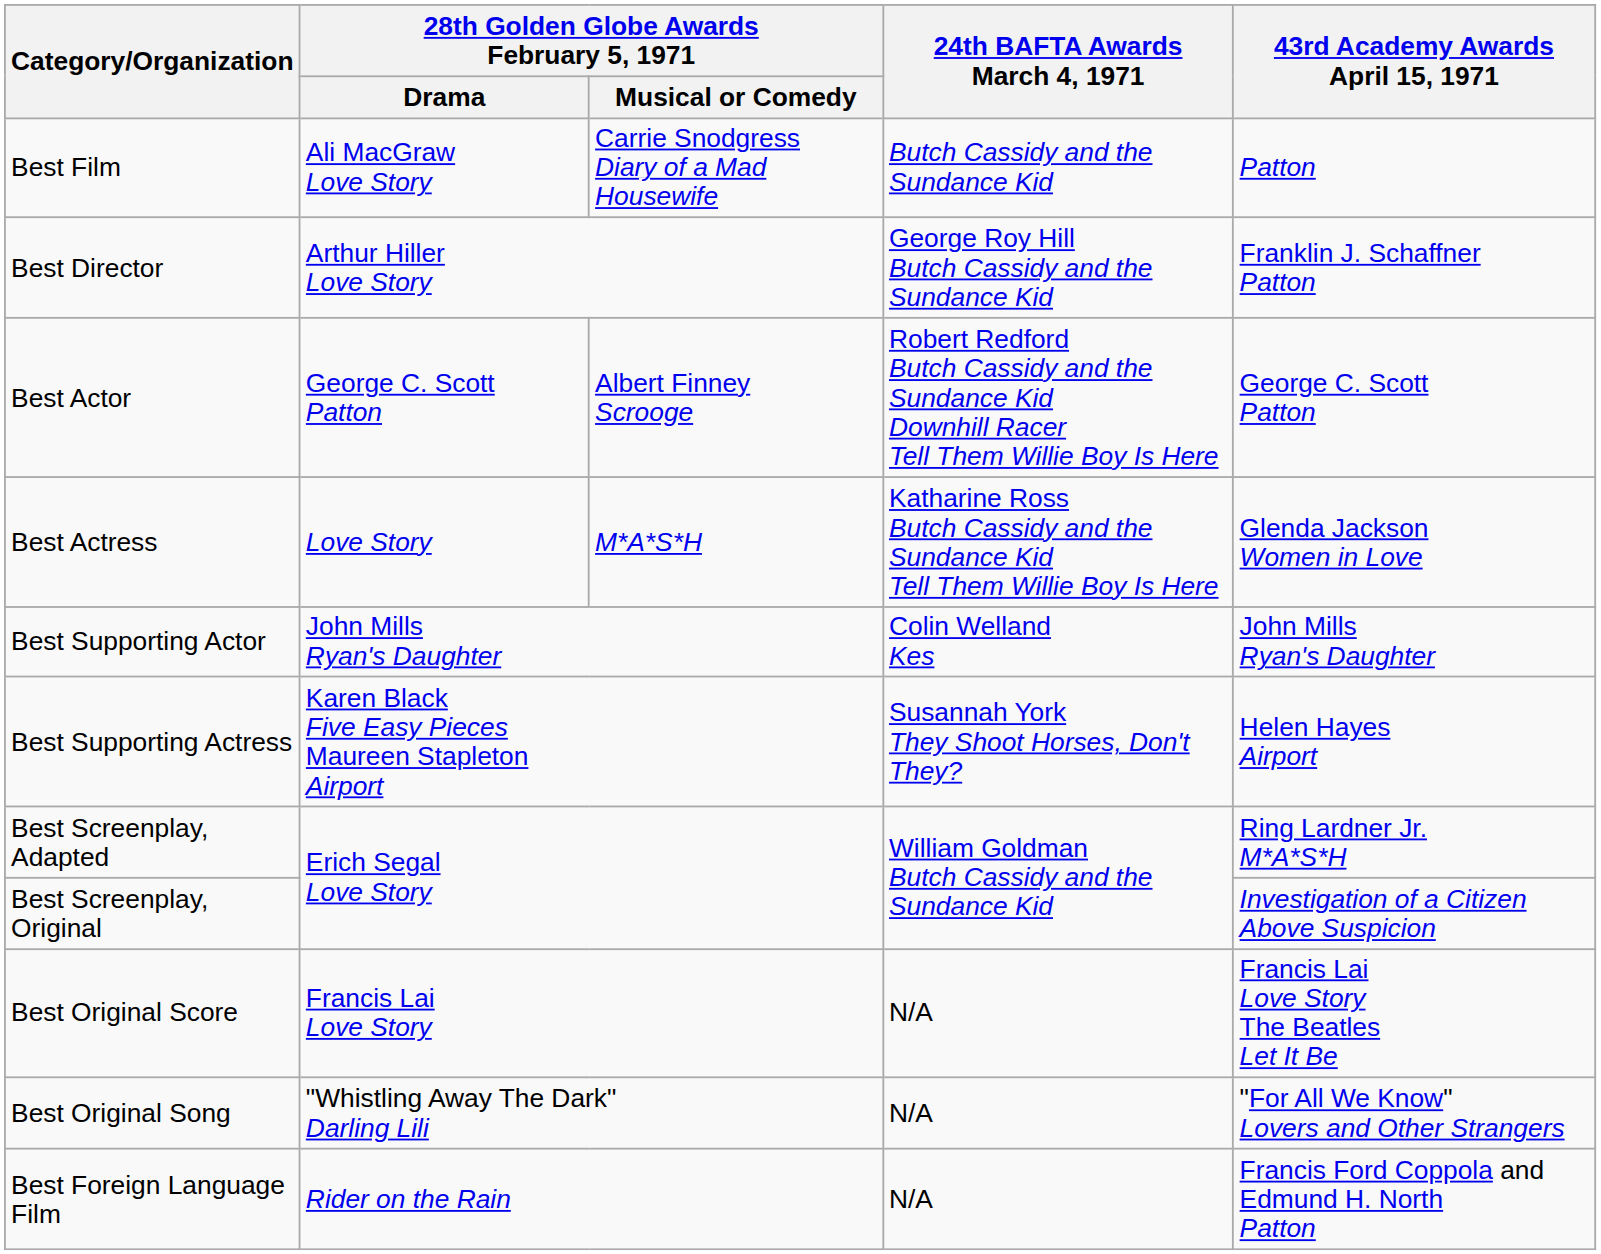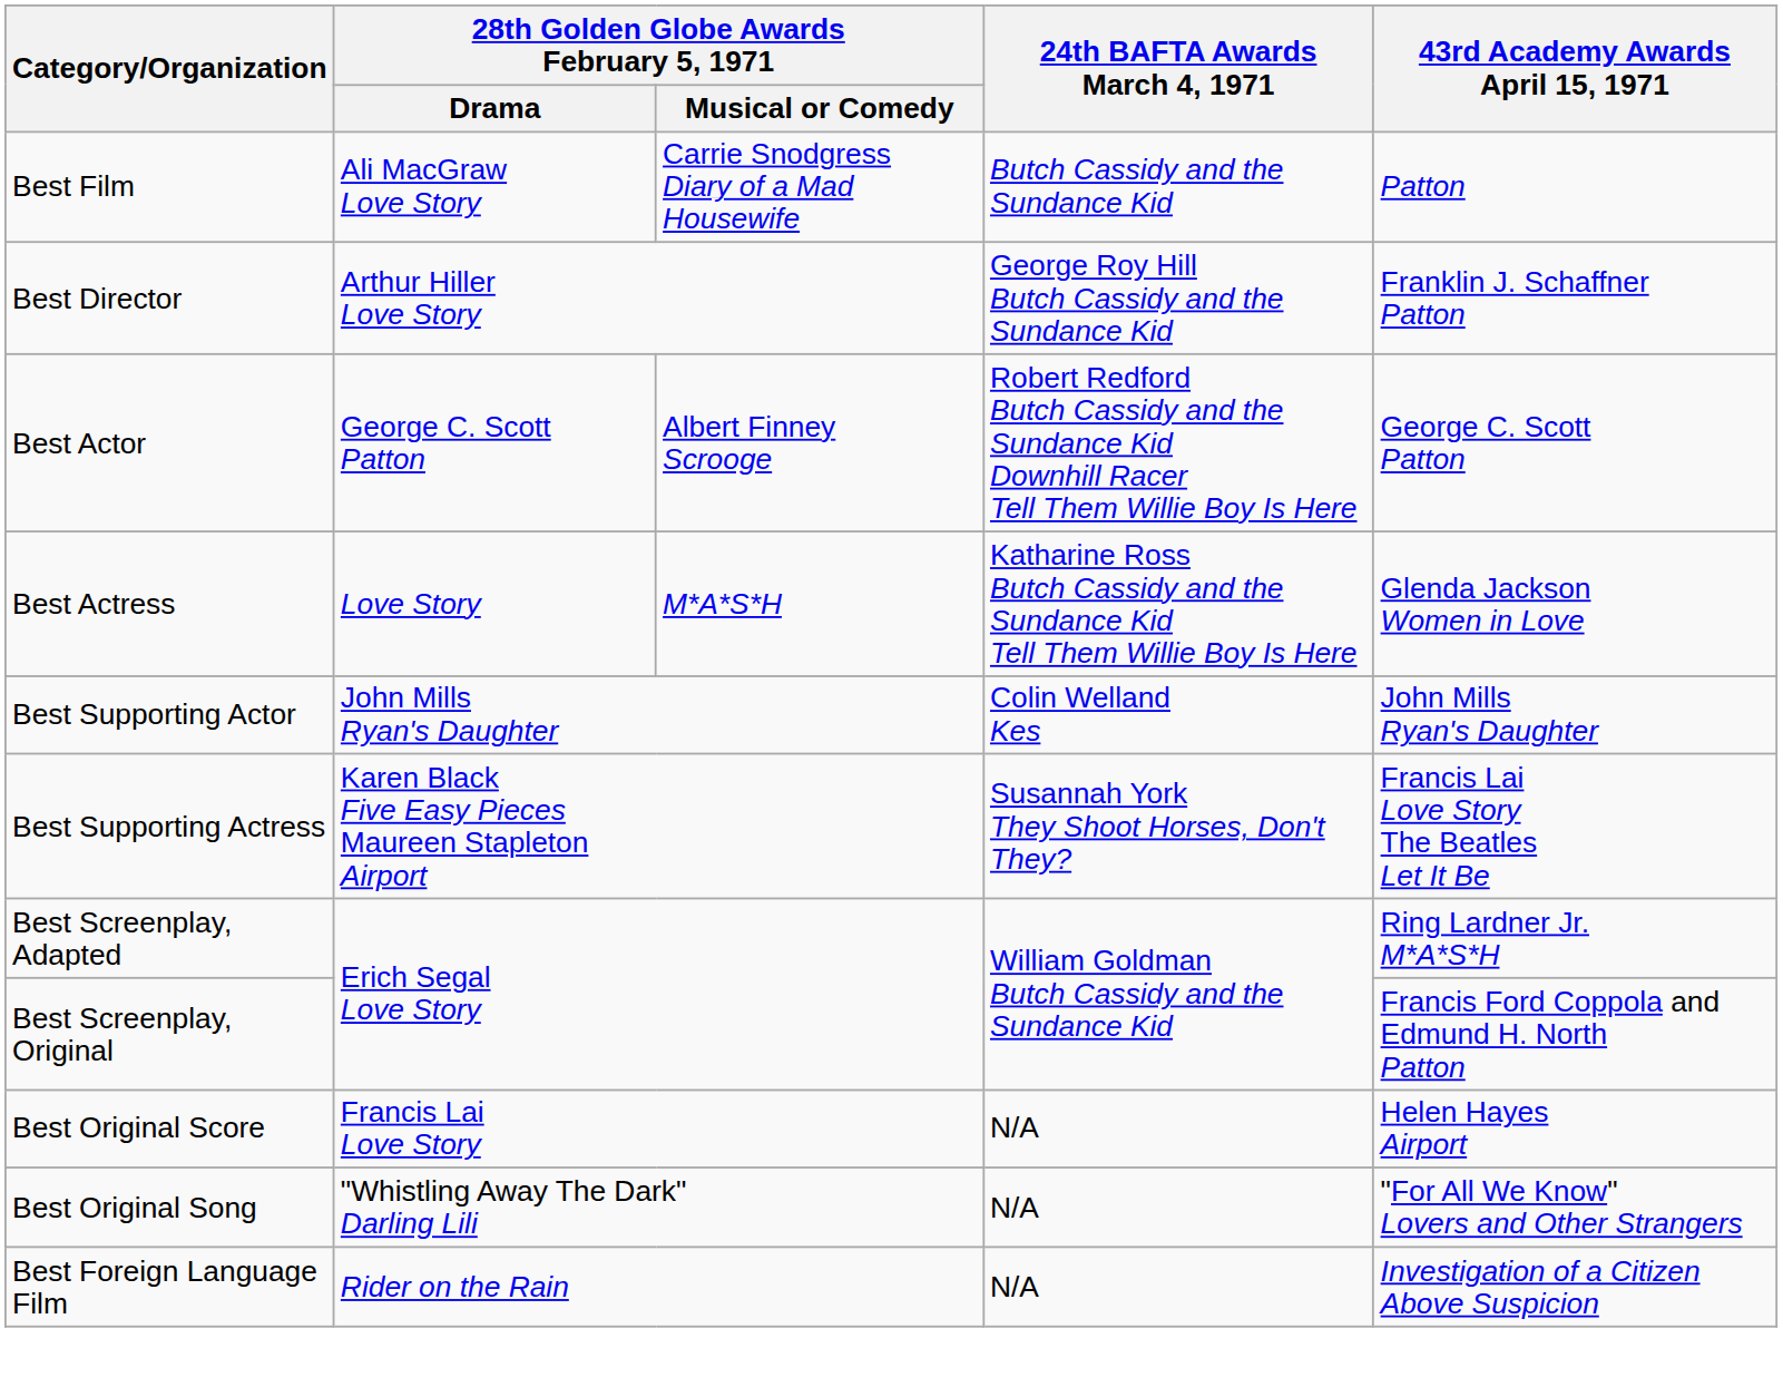Best Supporting Actress | 43rd Academy Awards April 15, 1971: Helen Hayes Airport -> Francis Lai Love Story The Beatles Let It Be
Best Screenplay, Original | 43rd Academy Awards April 15, 1971: Investigation of a Citizen Above Suspicion -> Francis Ford Coppola and Edmund H. North Patton
Best Original Score | 43rd Academy Awards April 15, 1971: Francis Lai Love Story The Beatles Let It Be -> Helen Hayes Airport
Best Foreign Language Film | 43rd Academy Awards April 15, 1971: Francis Ford Coppola and Edmund H. North Patton -> Investigation of a Citizen Above Suspicion
